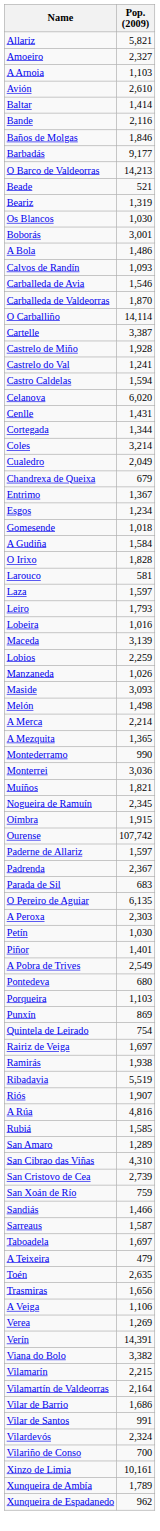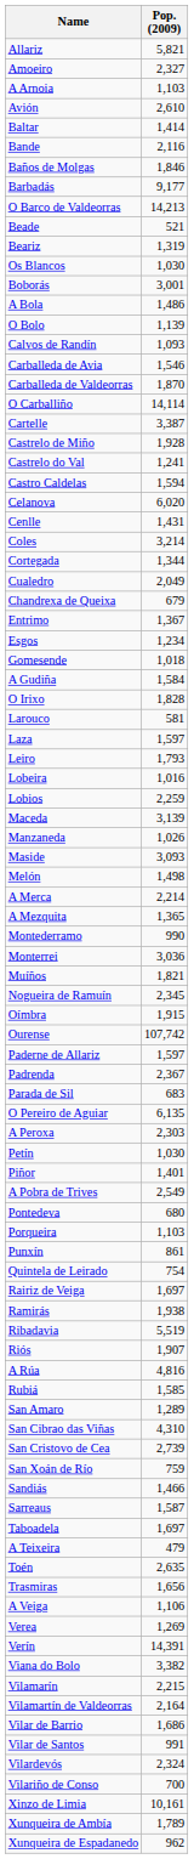+ row: O Bolo | 1,139
rows swapped: Coles <-> Cortegada
rows swapped: Lobios <-> Maceda
Punxín | Pop. (2009): 869 -> 861
